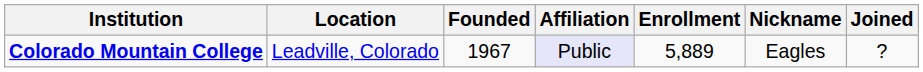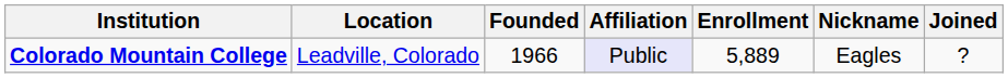Colorado Mountain College | Founded: 1967 -> 1966
